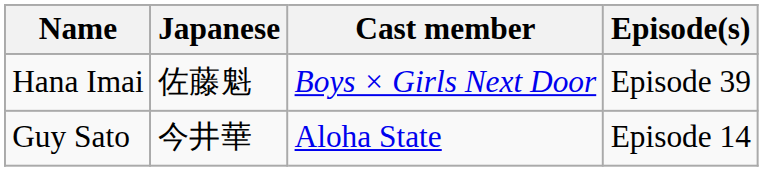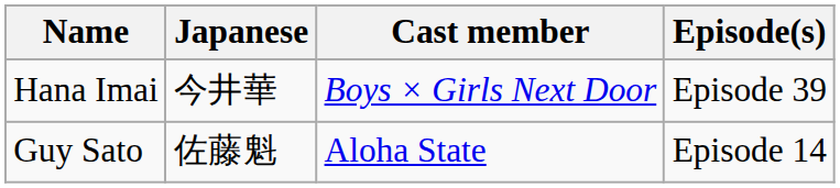Hana Imai | Japanese: 佐藤魁 -> 今井華
Guy Sato | Japanese: 今井華 -> 佐藤魁
